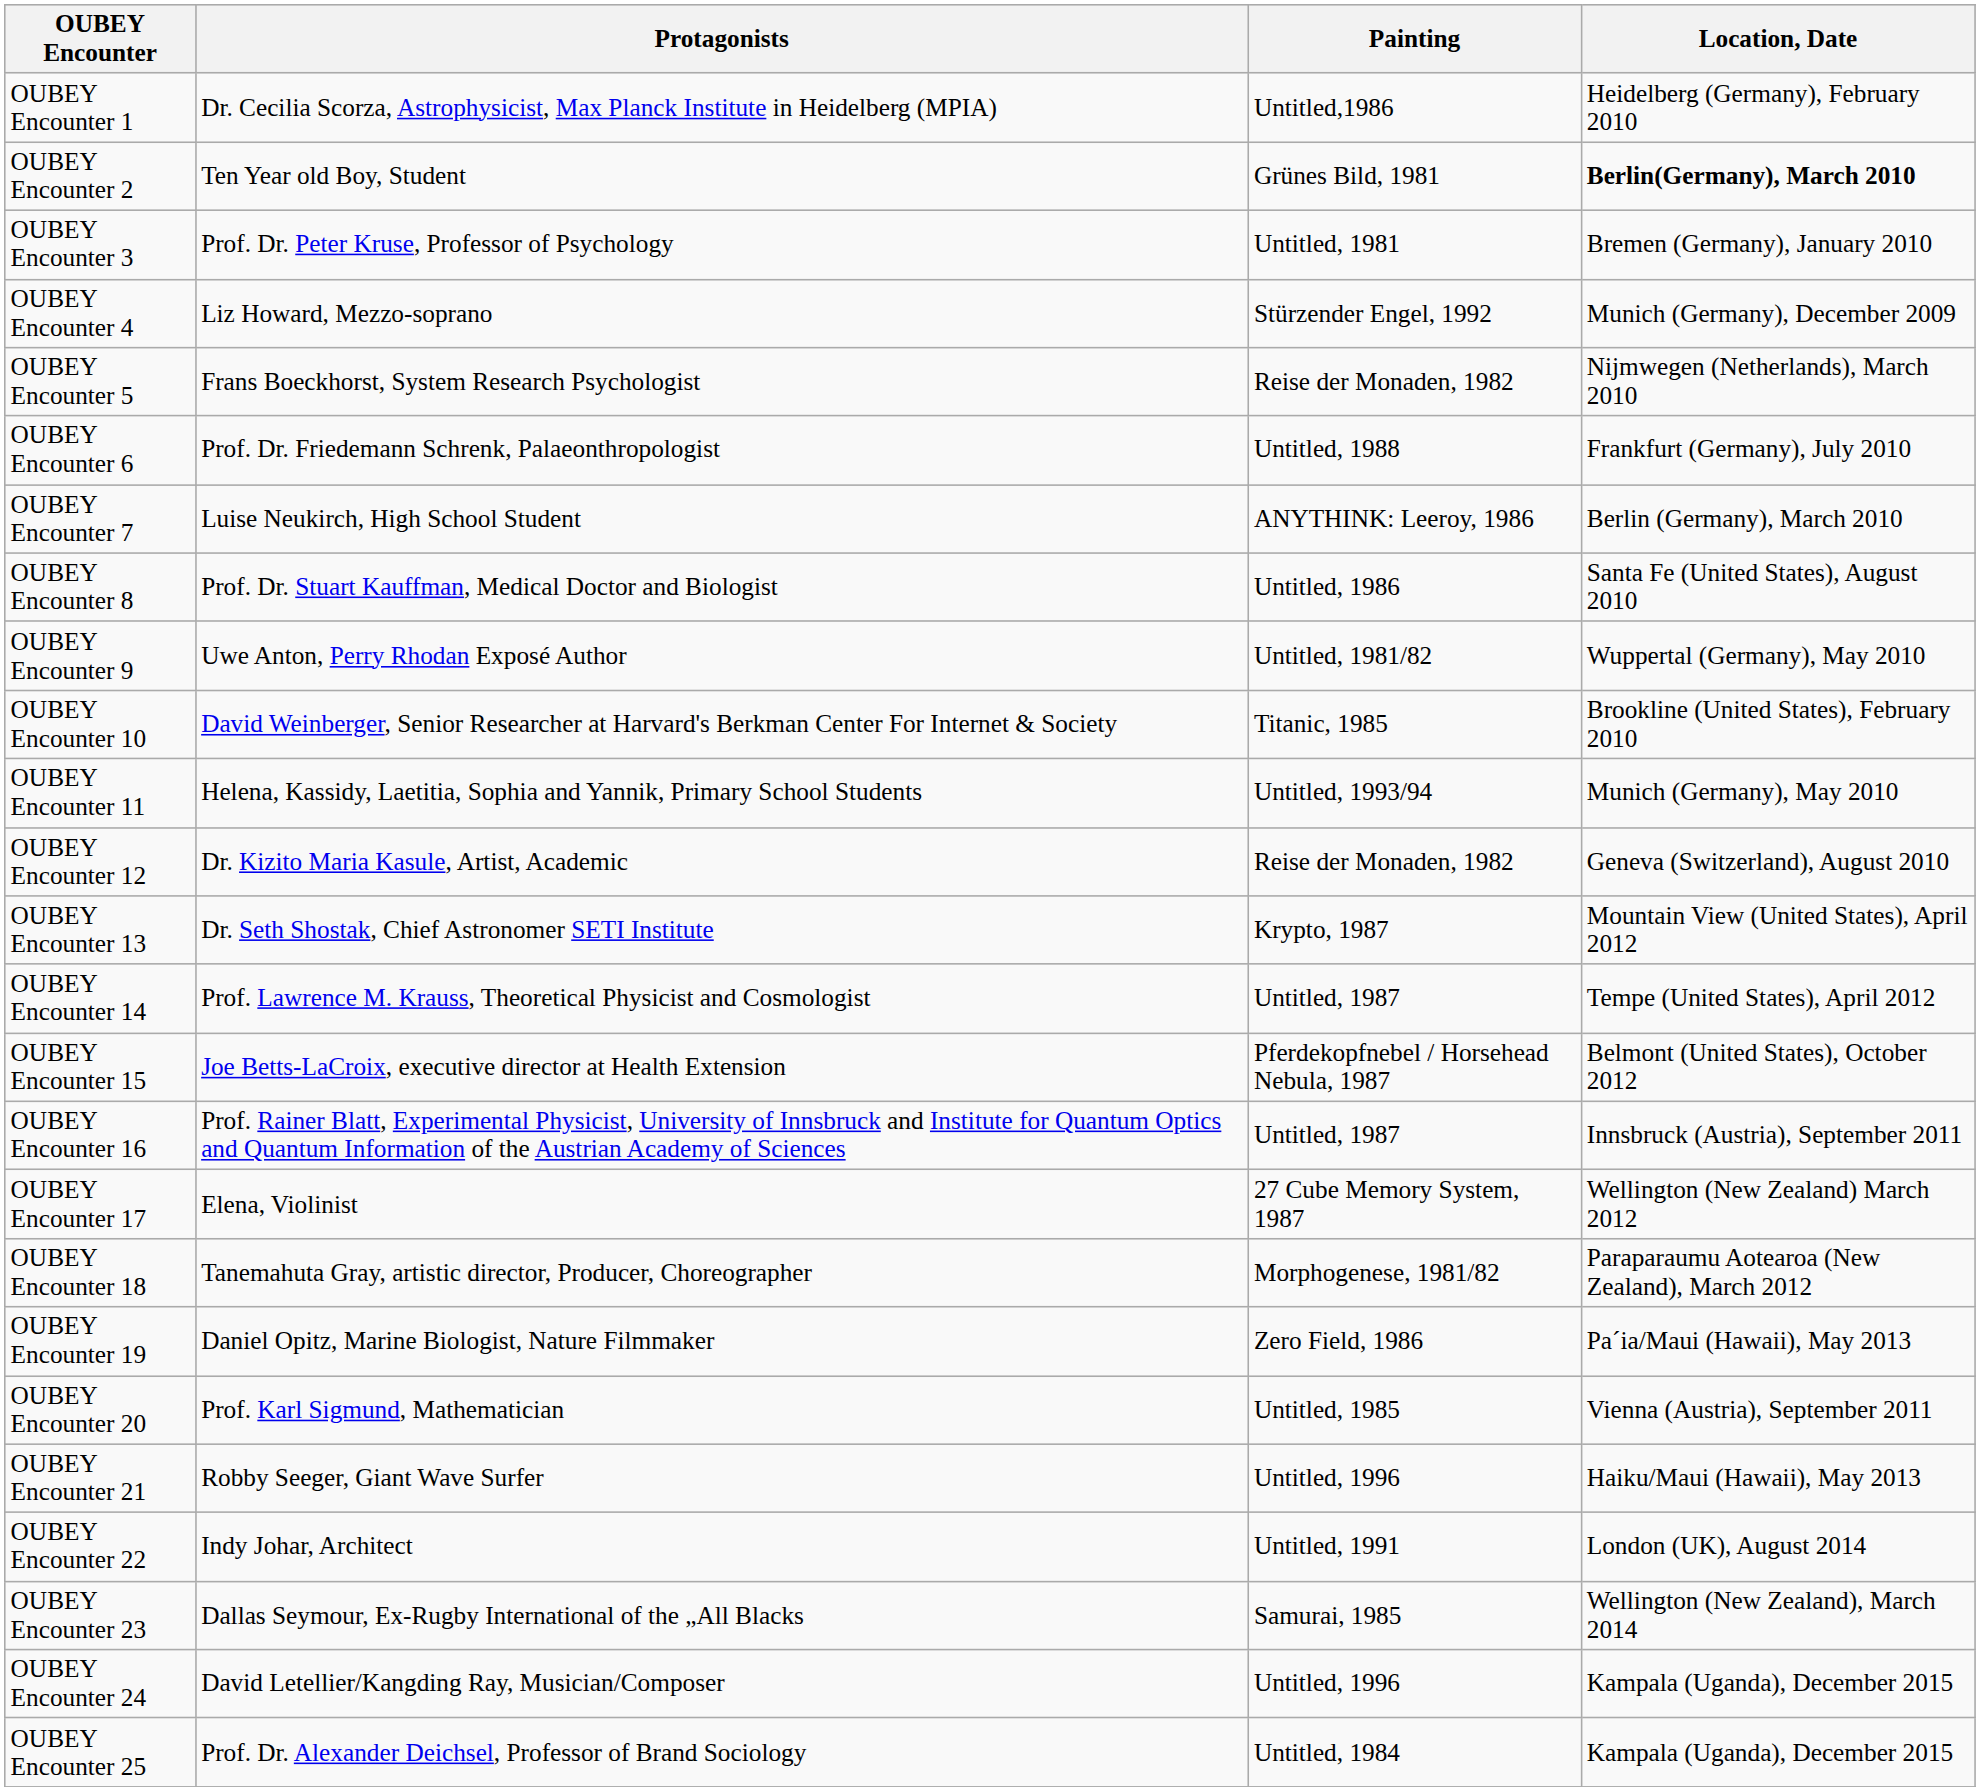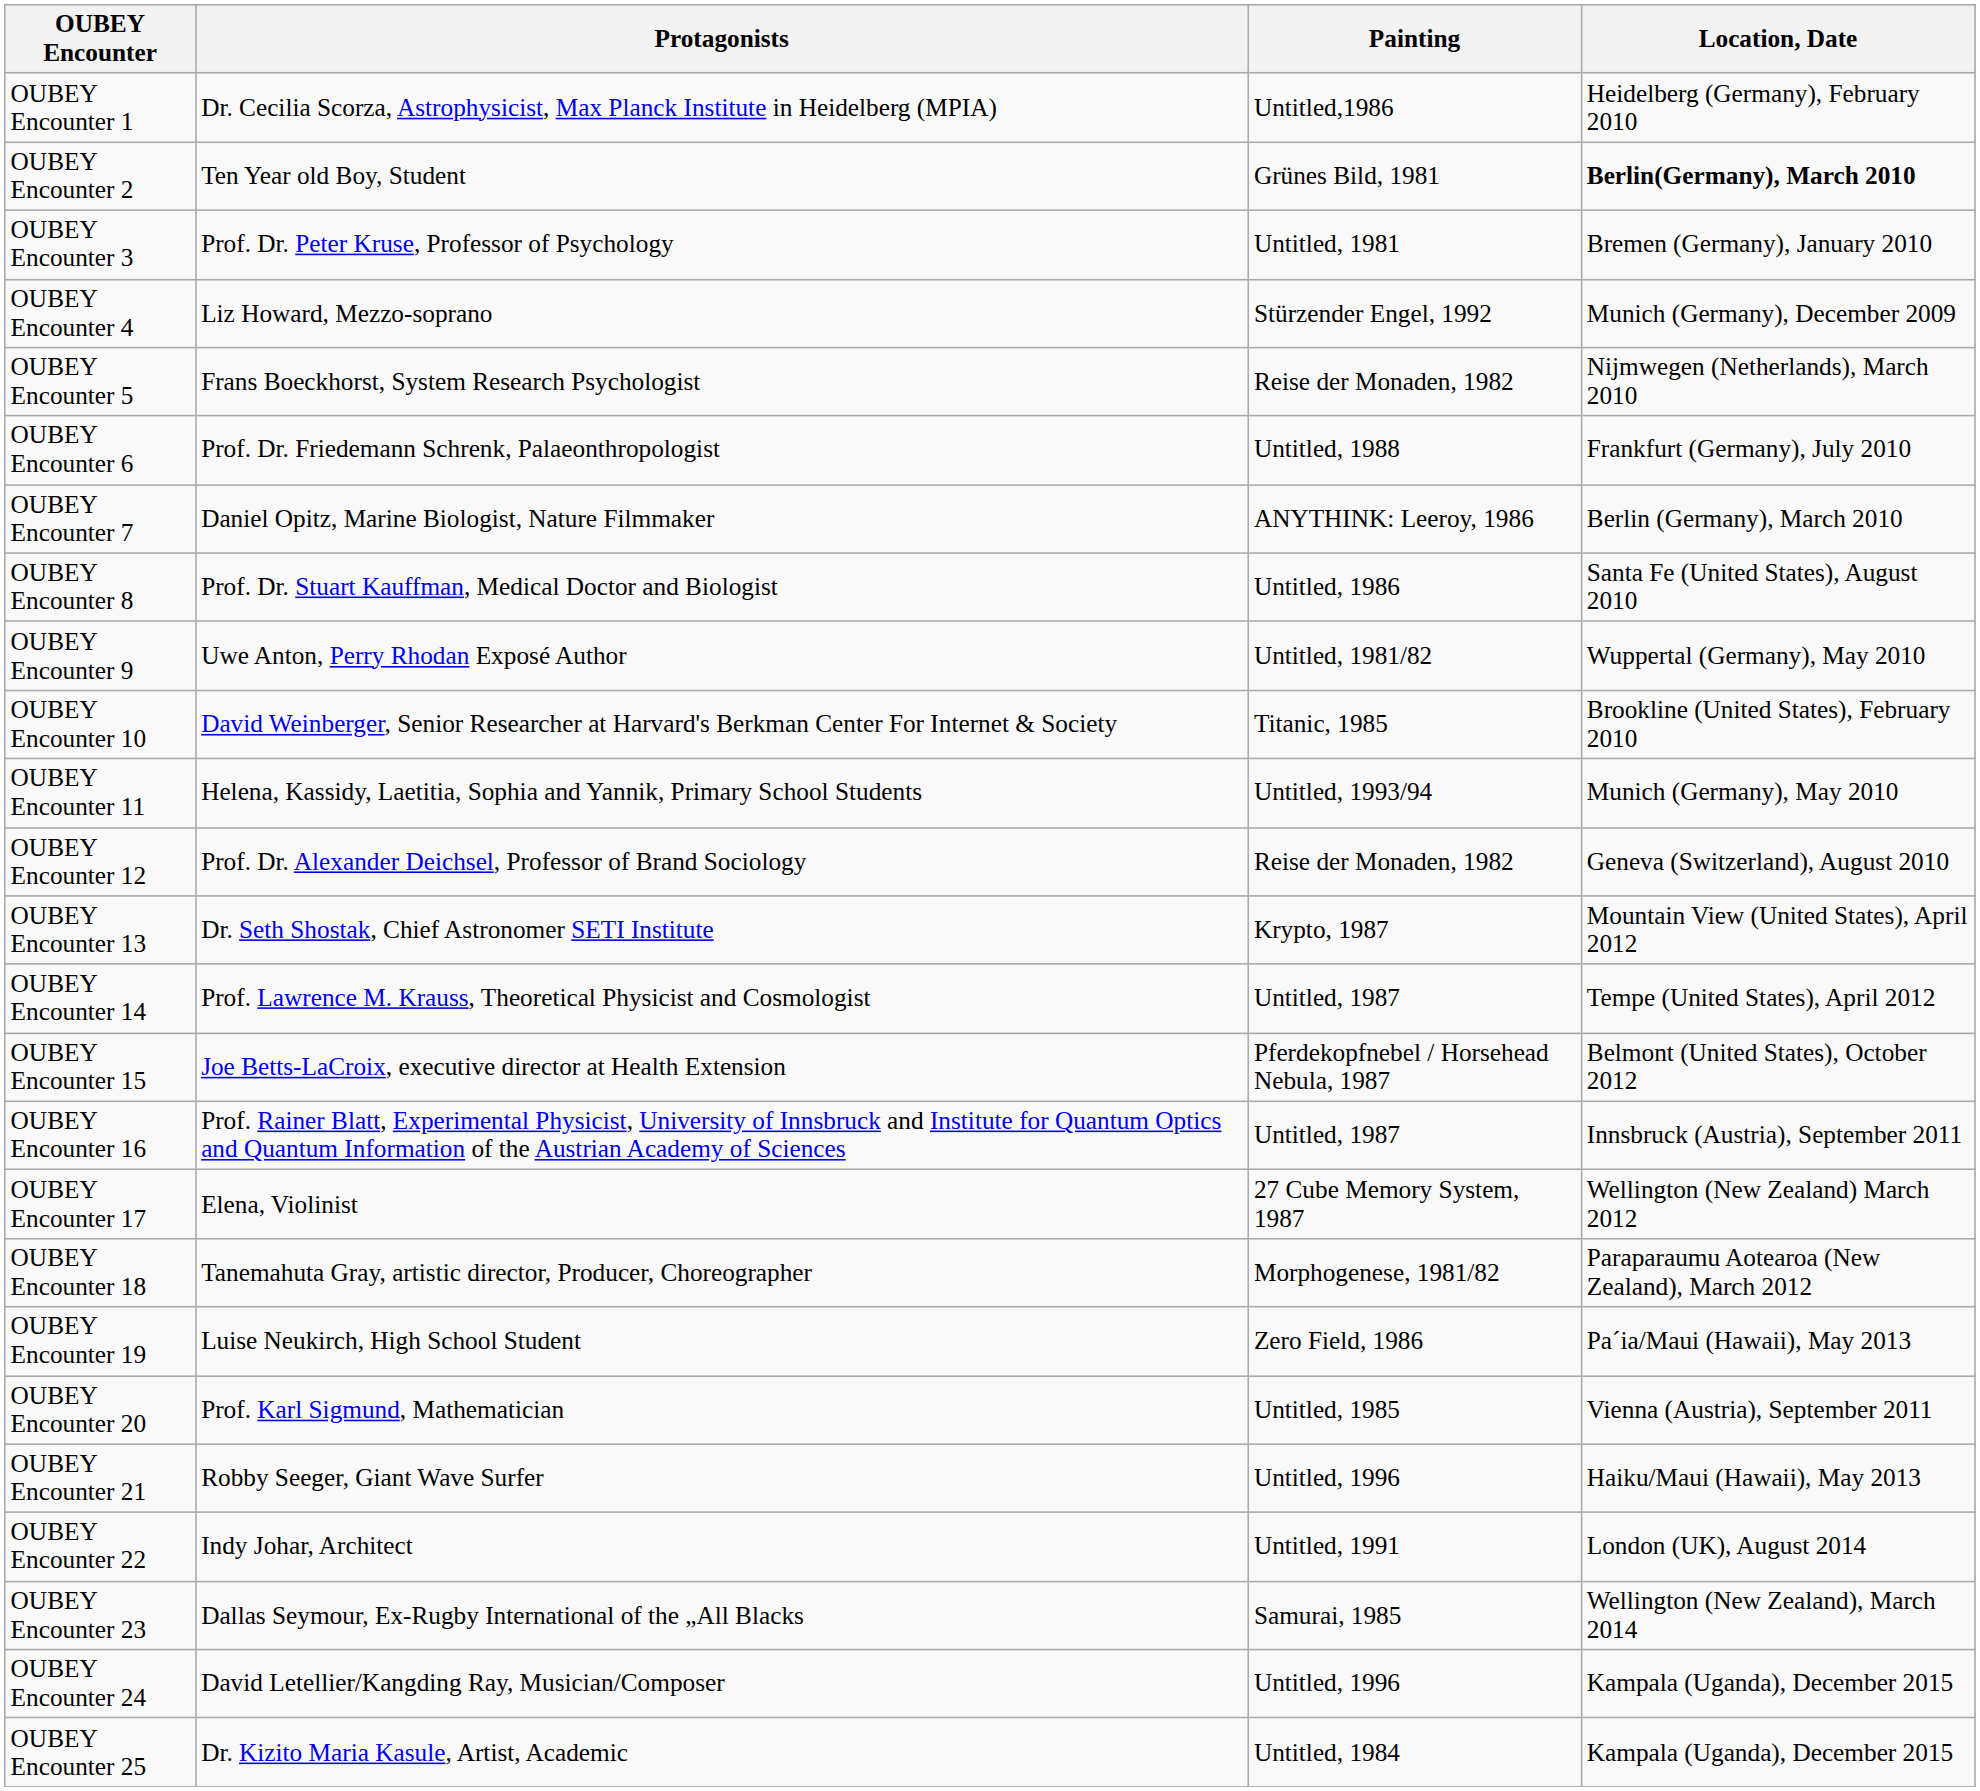OUBEY Encounter 7 | Protagonists: Luise Neukirch, High School Student -> Daniel Opitz, Marine Biologist, Nature Filmmaker
OUBEY Encounter 12 | Protagonists: Dr. Kizito Maria Kasule, Artist, Academic -> Prof. Dr. Alexander Deichsel, Professor of Brand Sociology
OUBEY Encounter 19 | Protagonists: Daniel Opitz, Marine Biologist, Nature Filmmaker -> Luise Neukirch, High School Student
OUBEY Encounter 25 | Protagonists: Prof. Dr. Alexander Deichsel, Professor of Brand Sociology -> Dr. Kizito Maria Kasule, Artist, Academic
